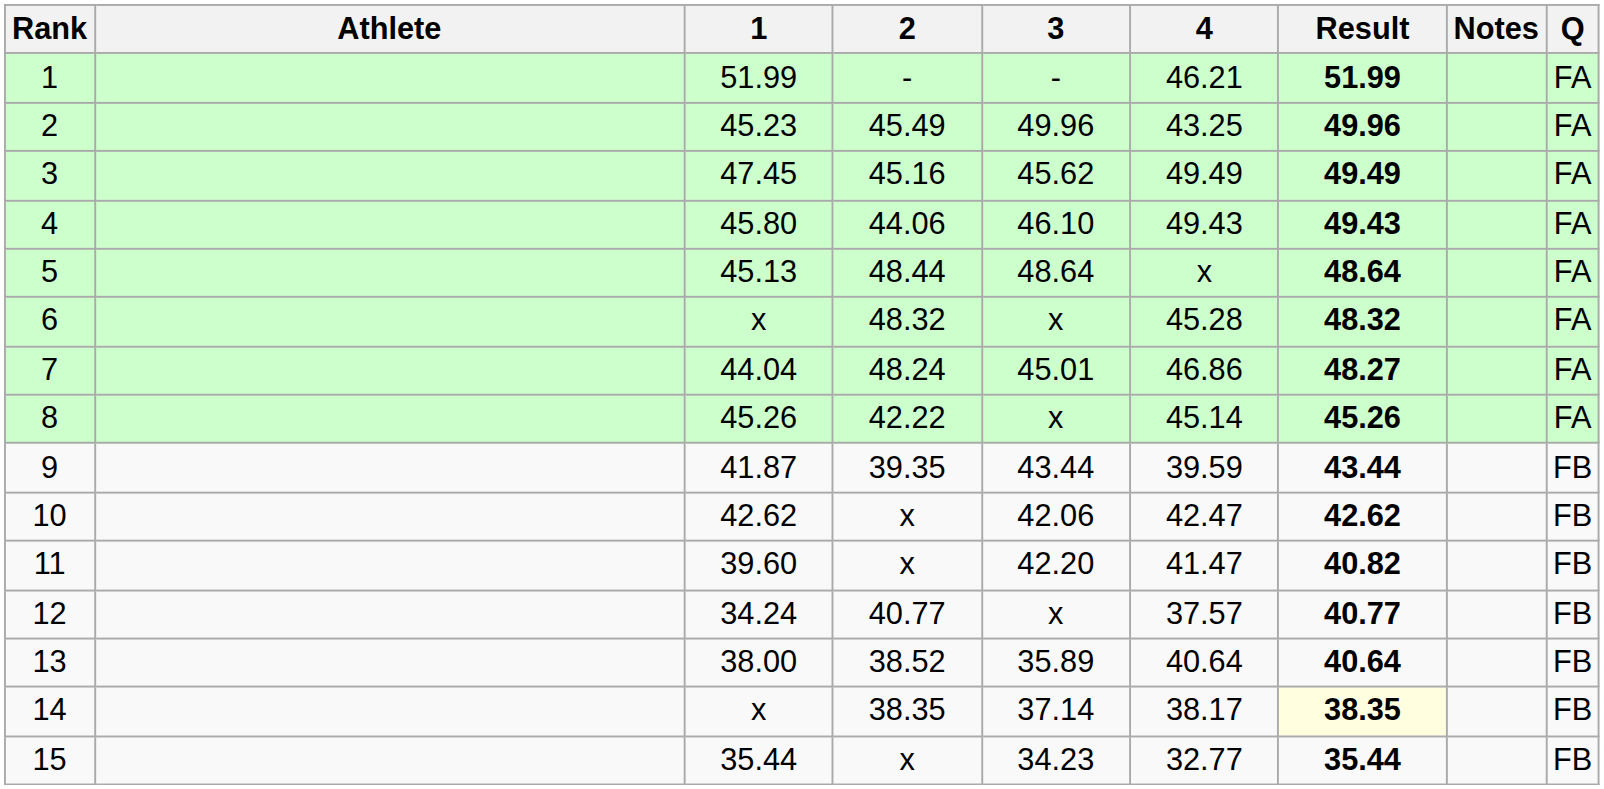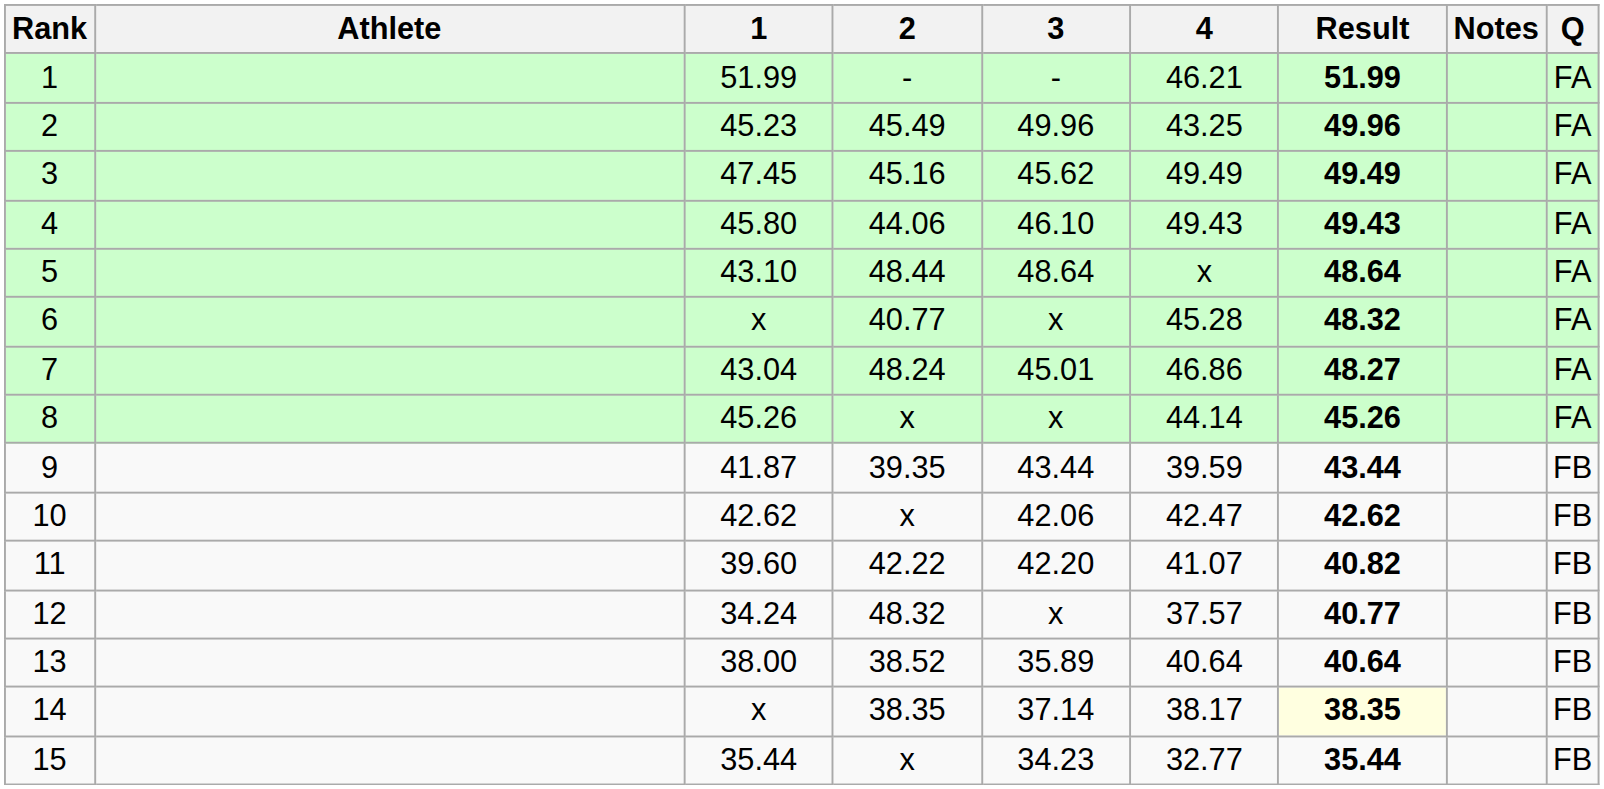5 | 1: 45.13 -> 43.10
6 | 2: 48.32 -> 40.77
7 | 1: 44.04 -> 43.04
8 | 2: 42.22 -> x
8 | 4: 45.14 -> 44.14
11 | 2: x -> 42.22
11 | 4: 41.47 -> 41.07
12 | 2: 40.77 -> 48.32
